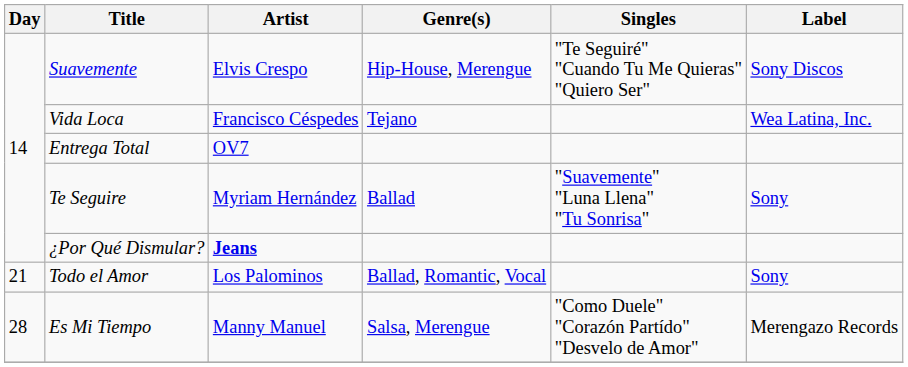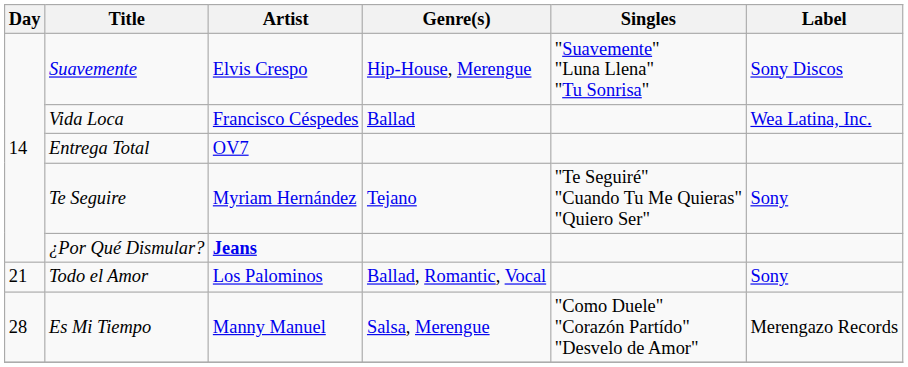Suavemente | Singles: "Te Seguiré" "Cuando Tu Me Quieras" "Quiero Ser" -> "Suavemente" "Luna Llena" "Tu Sonrisa"
Vida Loca | Genre(s): Tejano -> Ballad
Te Seguire | Genre(s): Ballad -> Tejano
Te Seguire | Singles: "Suavemente" "Luna Llena" "Tu Sonrisa" -> "Te Seguiré" "Cuando Tu Me Quieras" "Quiero Ser"
